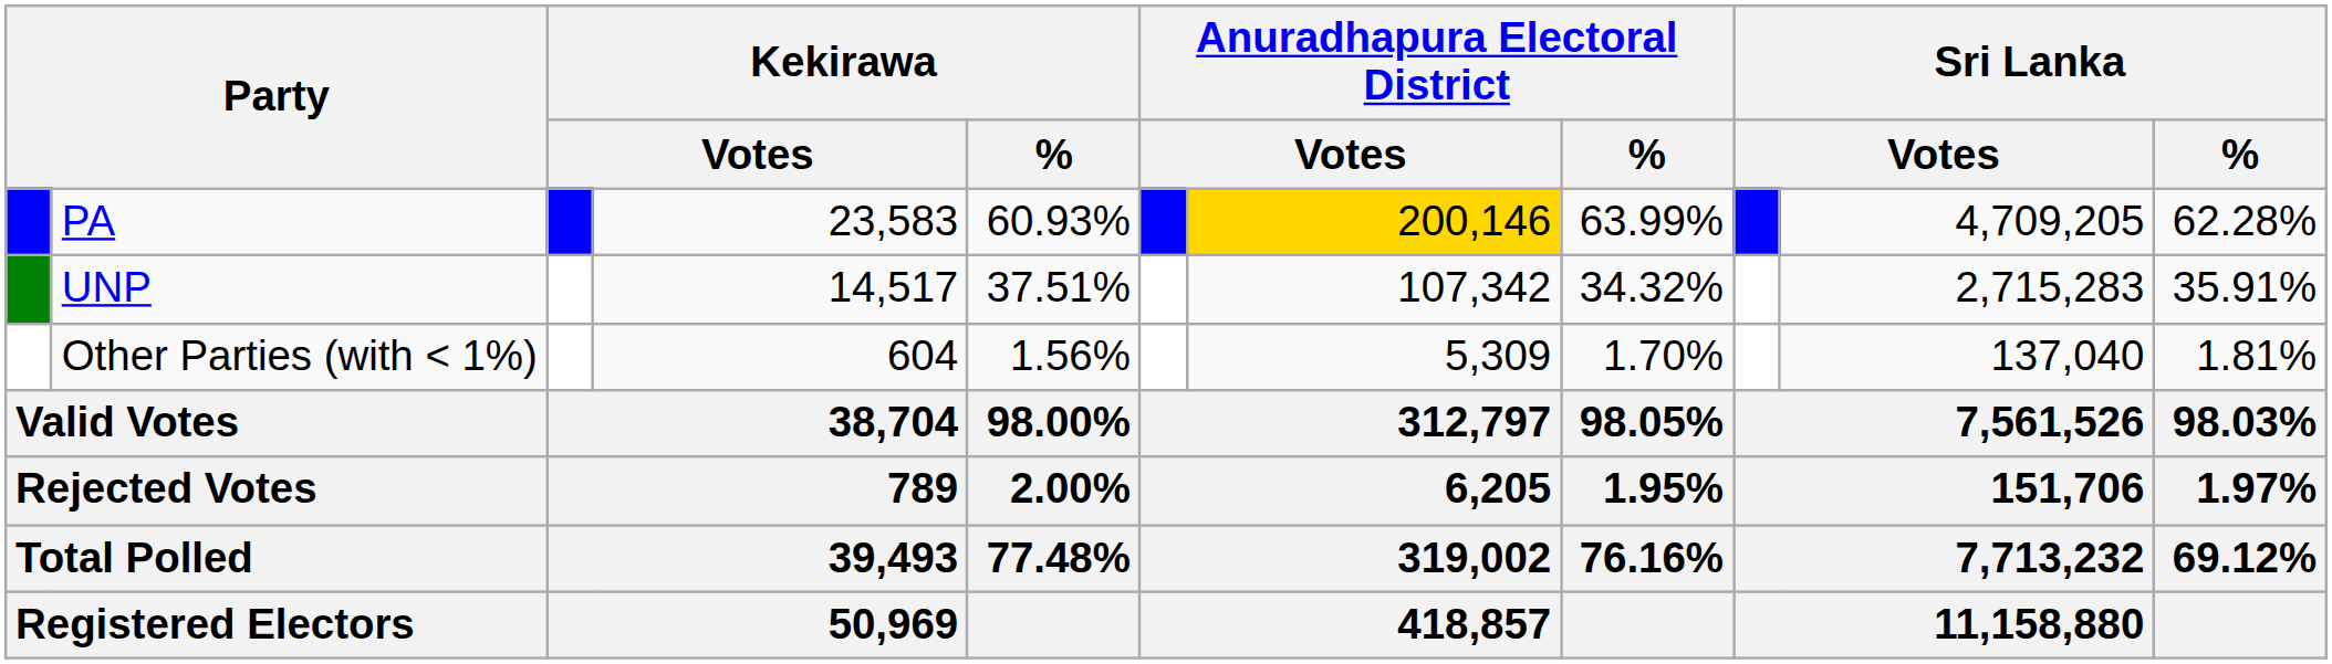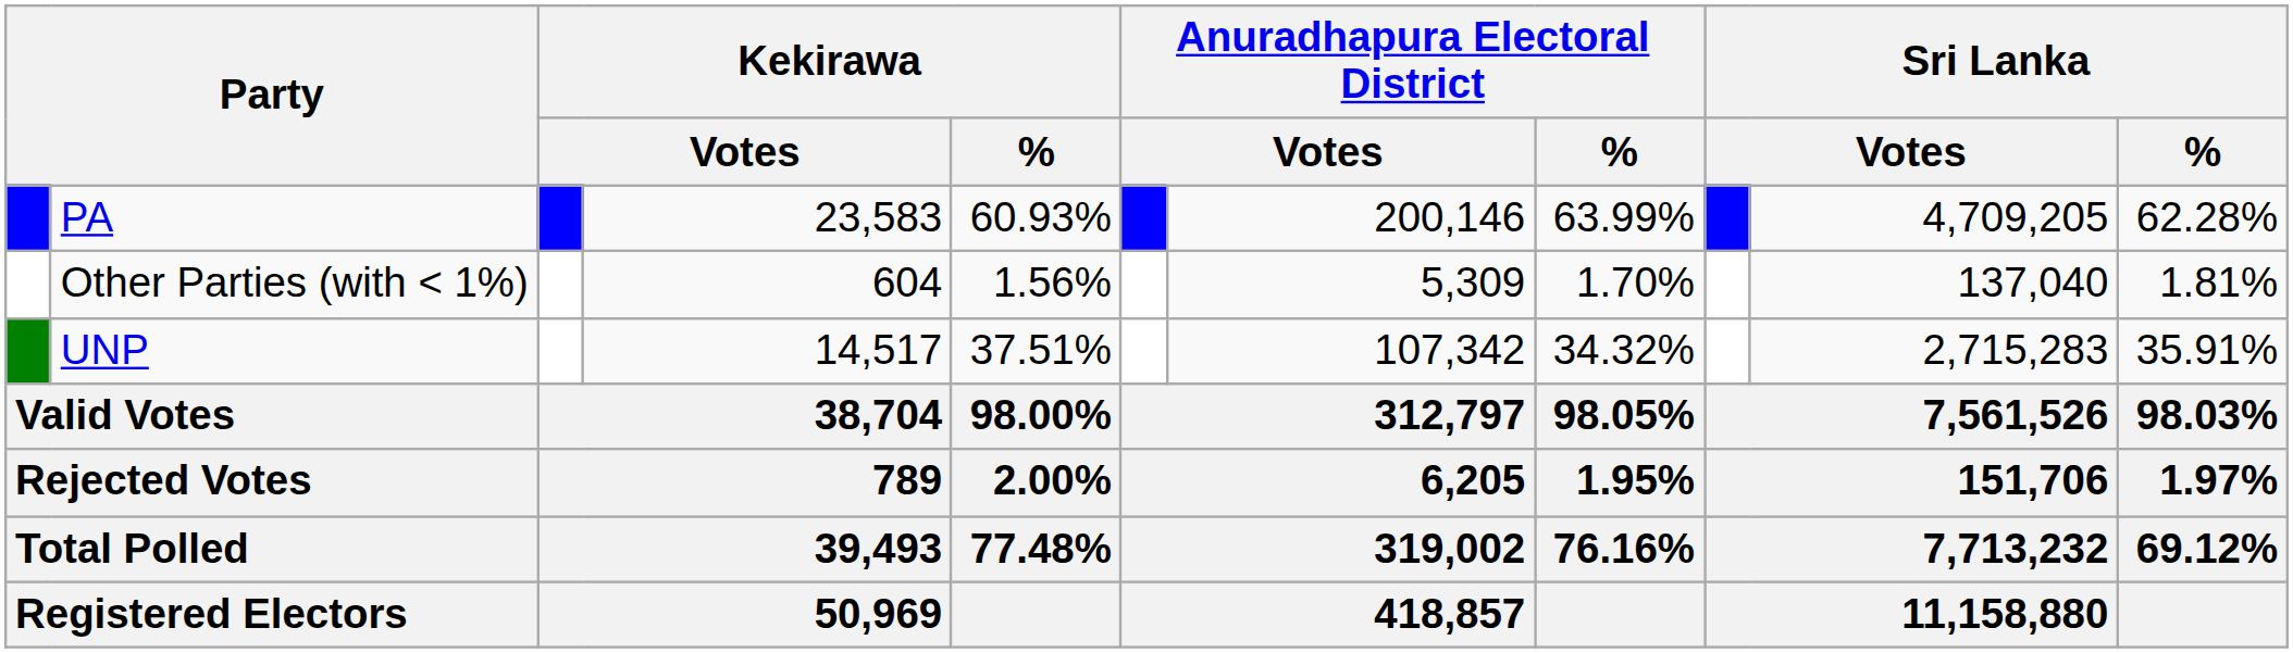PA | column 7: gold background -> no background
rows swapped: UNP <-> Other Parties (with < 1%)
